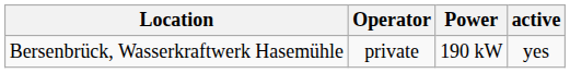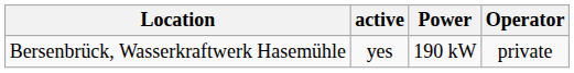columns swapped: Operator <-> active
